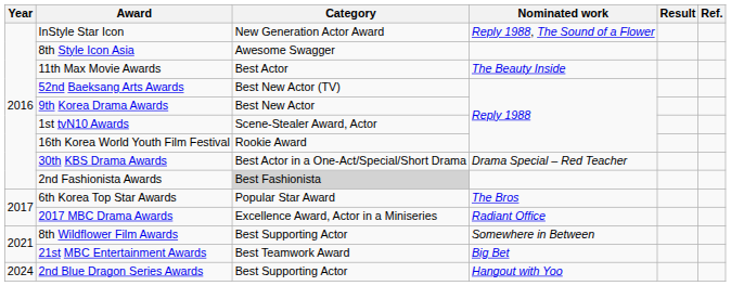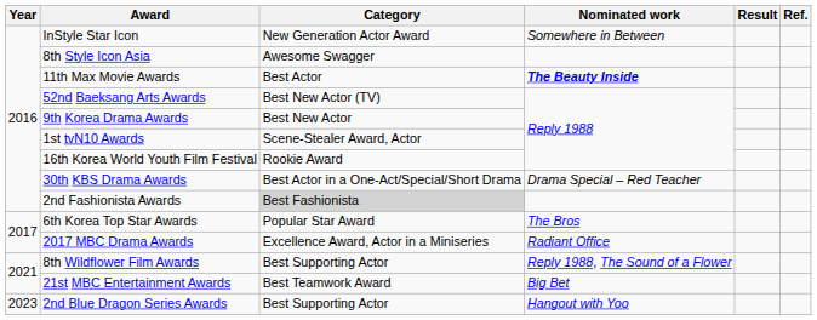InStyle Star Icon | Nominated work: Reply 1988, The Sound of a Flower -> Somewhere in Between
11th Max Movie Awards | Nominated work: normal -> bold
8th Wildflower Film Awards | Nominated work: Somewhere in Between -> Reply 1988, The Sound of a Flower
2nd Blue Dragon Series Awards | Year: 2024 -> 2023
